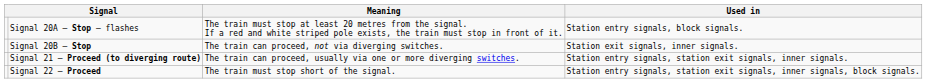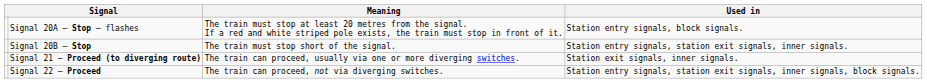Signal 20B – Stop | Meaning: The train can proceed, not via diverging switches. -> The train must stop short of the signal.
Signal 20B – Stop | Used in: Station exit signals, inner signals. -> Station entry signals, station exit signals, inner signals.
Signal 21 – Proceed (to diverging route) | Used in: Station entry signals, station exit signals, inner signals. -> Station exit signals, inner signals.
Signal 22 – Proceed | Meaning: The train must stop short of the signal. -> The train can proceed, not via diverging switches.
